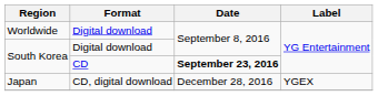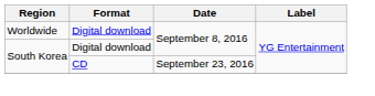South Korea / CD | Date: bold -> normal
- row: Japan | CD, digital download | December 28, 2016 | YGEX
